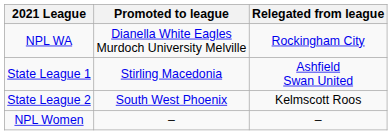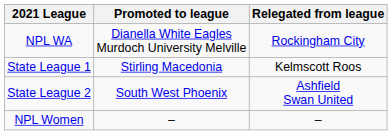State League 1 | Relegated from league: Ashfield Swan United -> Kelmscott Roos
State League 2 | Relegated from league: Kelmscott Roos -> Ashfield Swan United
